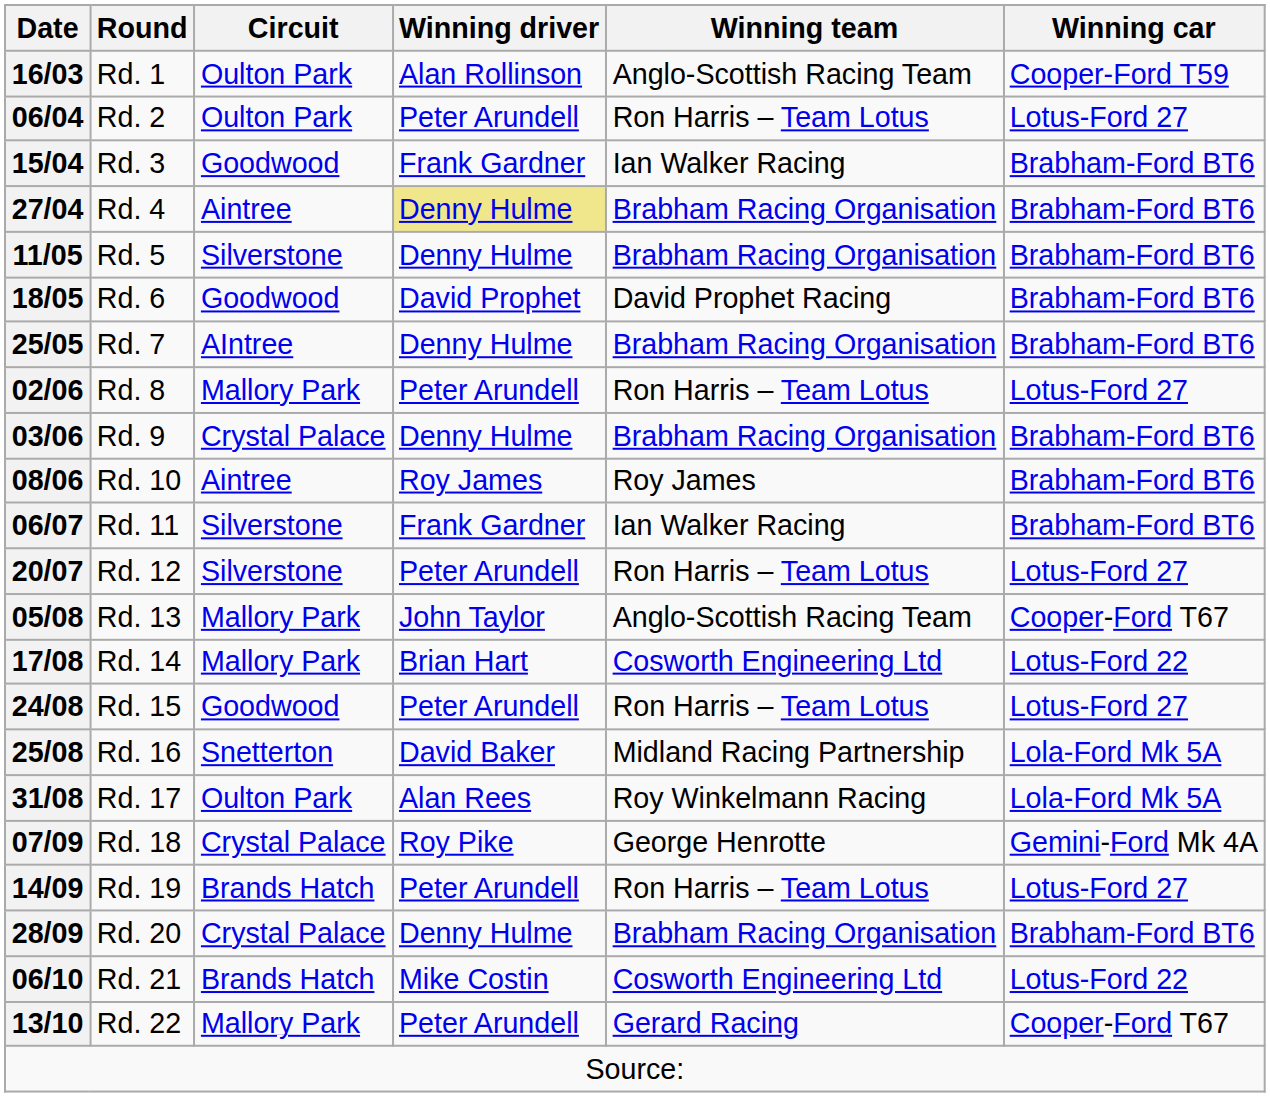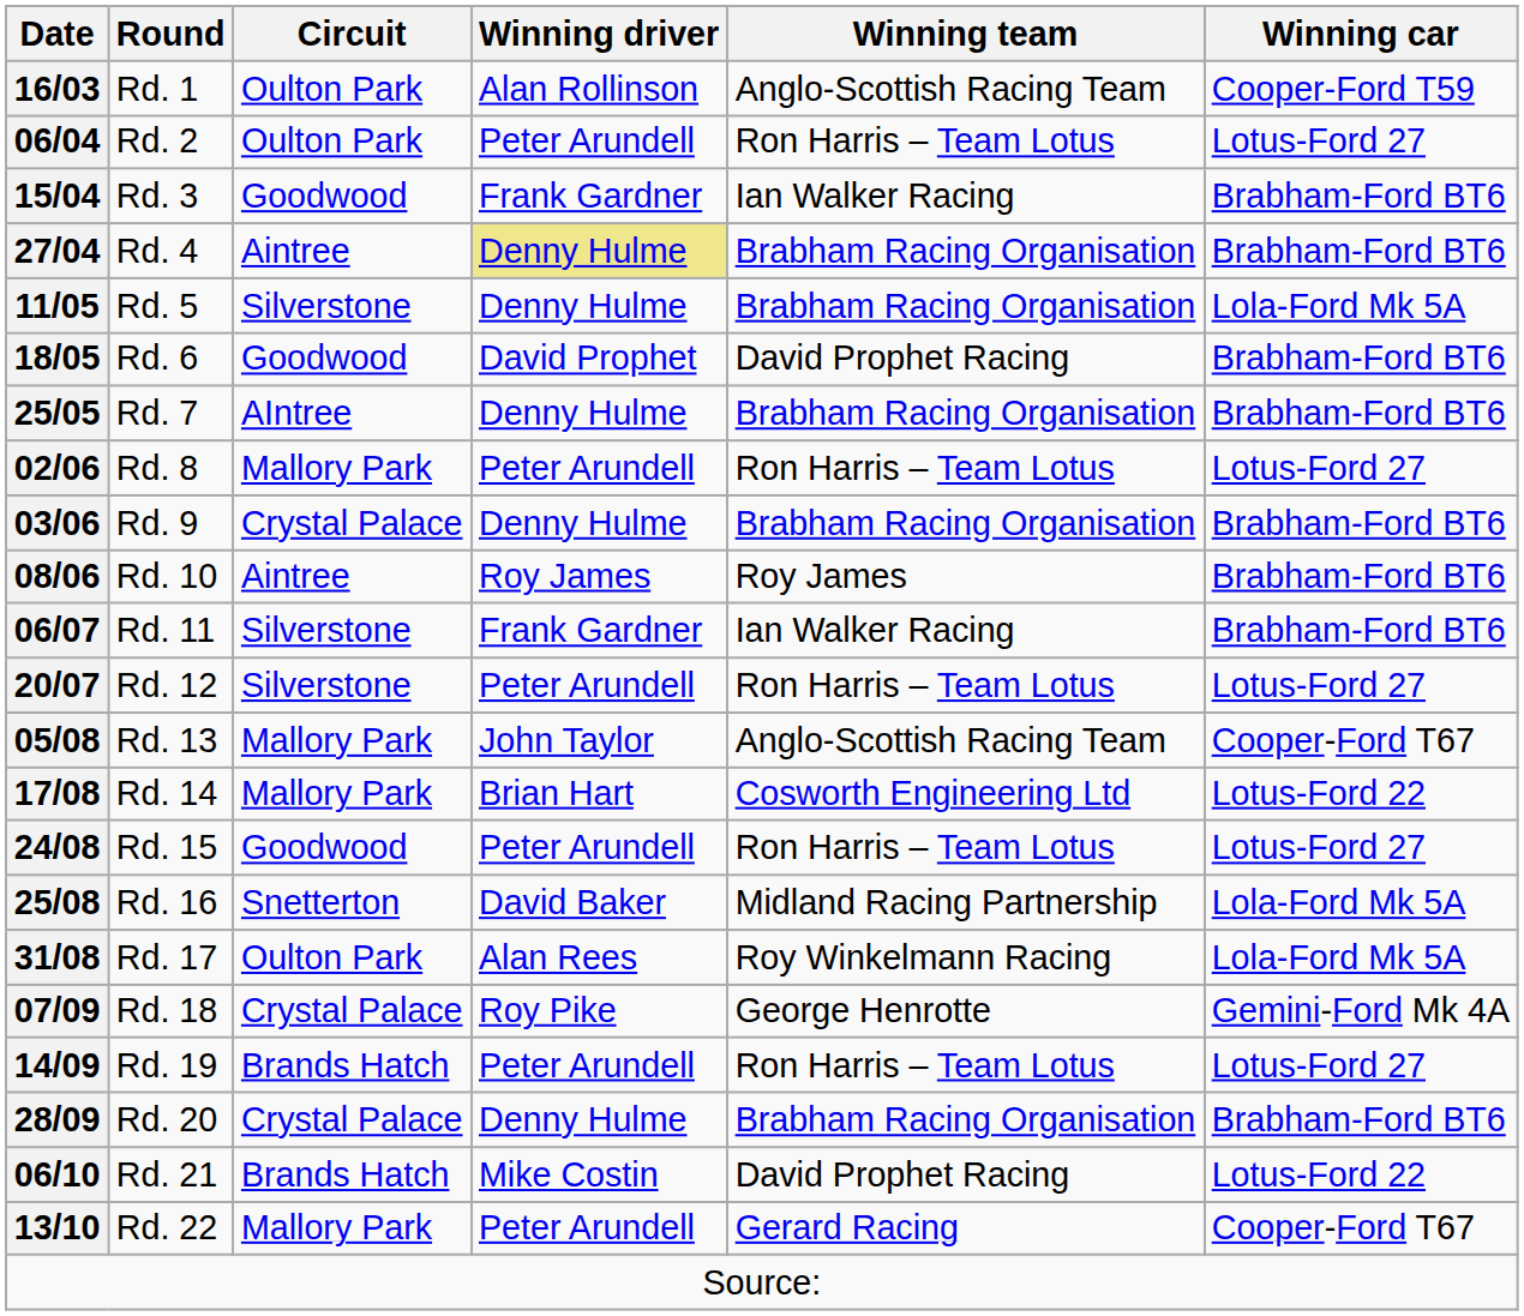11/05 | Winning car: Brabham-Ford BT6 -> Lola-Ford Mk 5A
06/10 | Winning team: Cosworth Engineering Ltd -> David Prophet Racing
